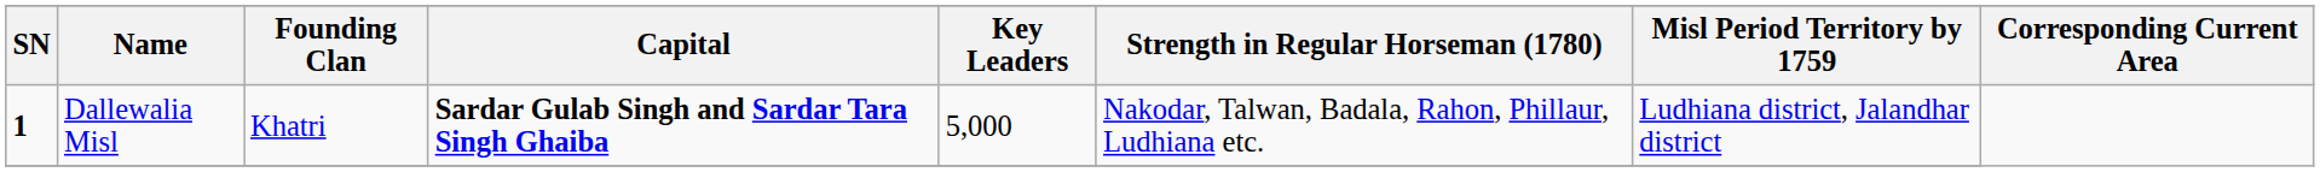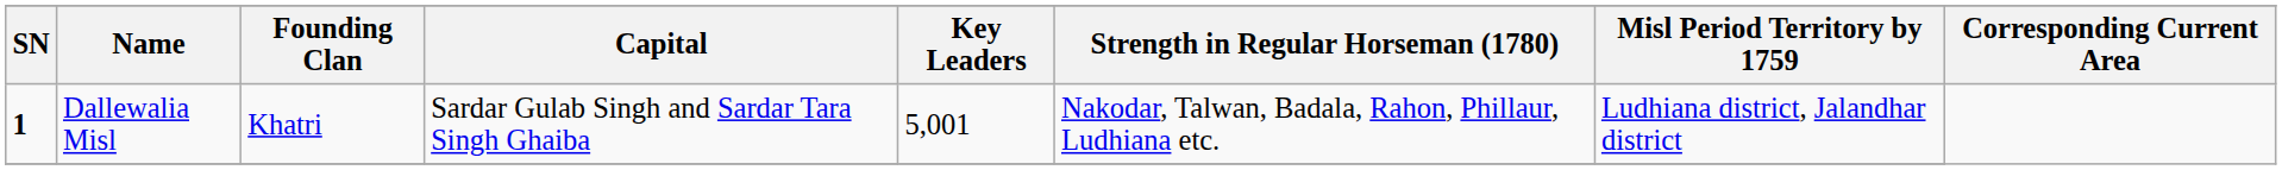Dallewalia Misl | Capital: bold -> normal
Dallewalia Misl | Key Leaders: 5,000 -> 5,001
